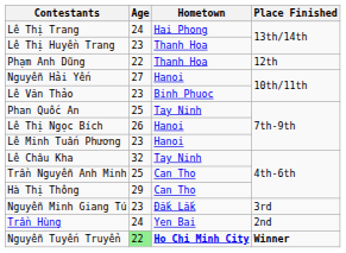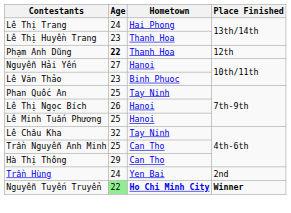Phạm Anh Dũng | Age: normal -> bold
Lê Minh Tuấn Phương | Age: 23 -> 25
- row: Nguyễn Minh Giang Tú | 23 | Đắk Lắk | 3rd
